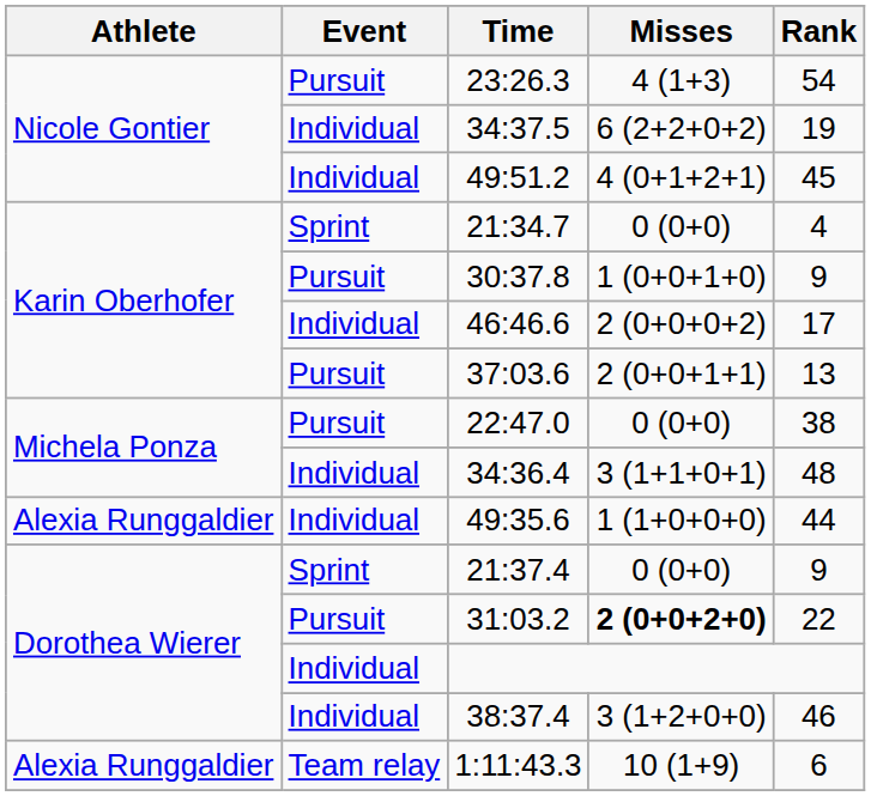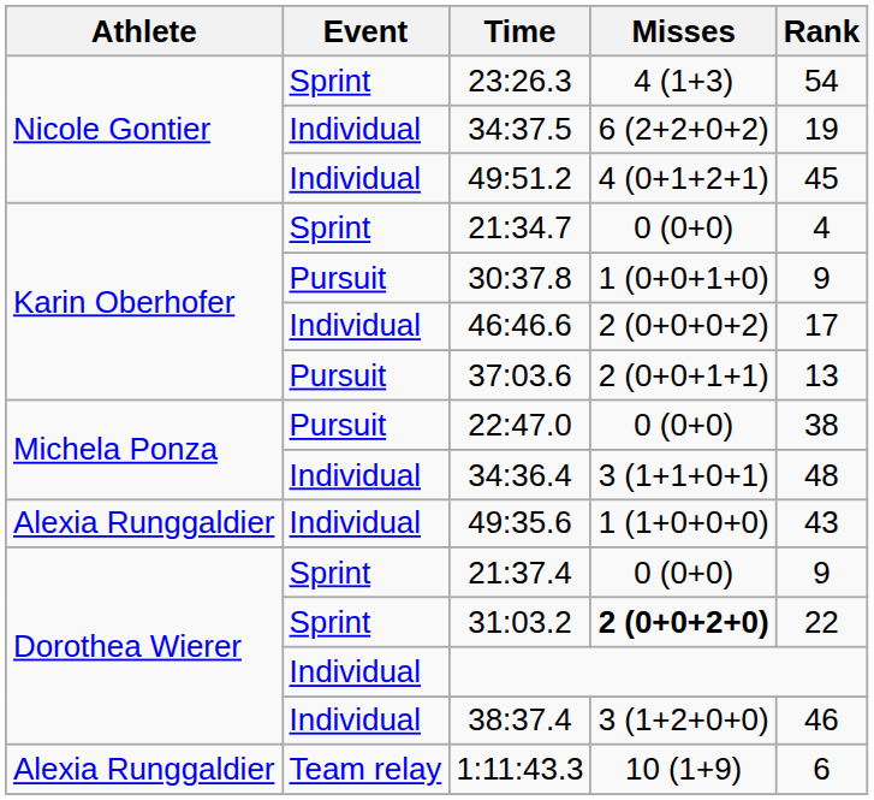23:26.3 | Event: Pursuit -> Sprint
49:35.6 | Rank: 44 -> 43
31:03.2 | Event: Pursuit -> Sprint
